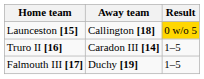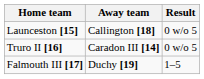Launceston [15] | Result: gold background -> no background
Truro II [16] | Result: 1–5 -> 0 w/o 5
